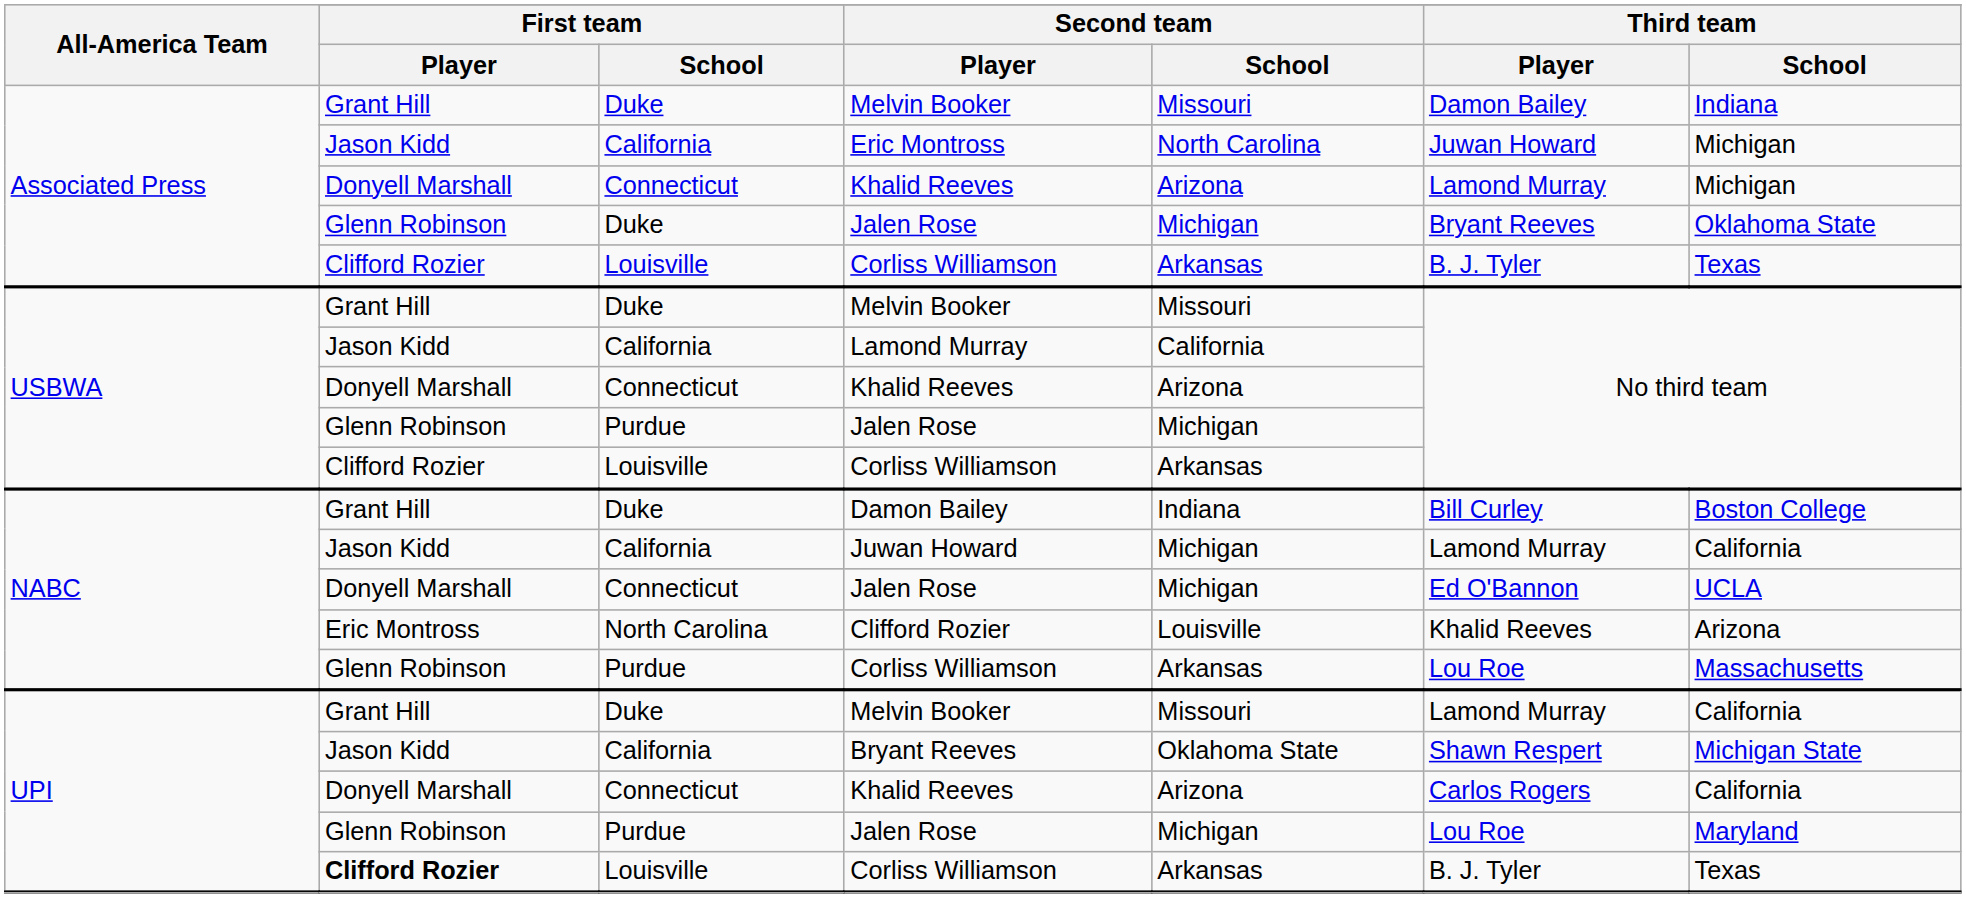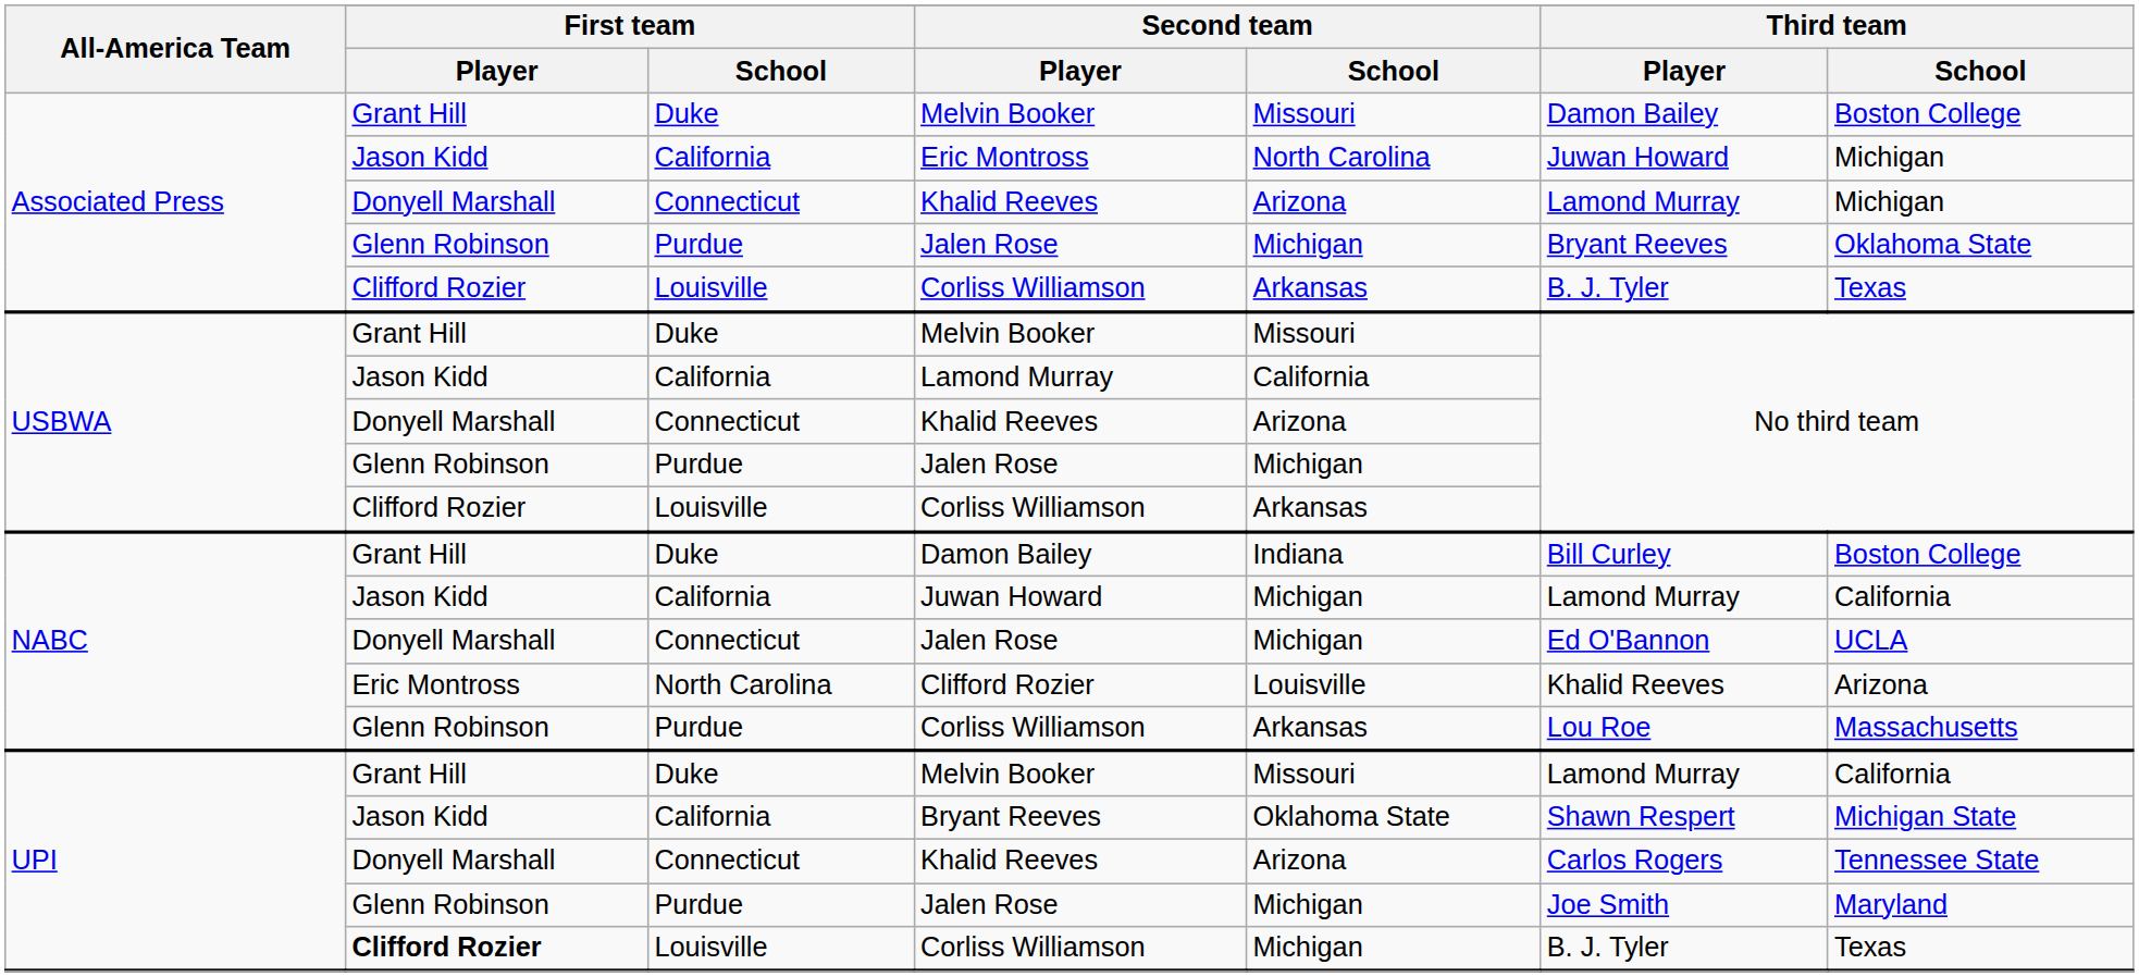Associated Press / Melvin Booker | Third team / School: Indiana -> Boston College
Associated Press / Jalen Rose | First team / School: Duke -> Purdue
UPI / Khalid Reeves | Third team / School: California -> Tennessee State
UPI / Jalen Rose | Third team / Player: Lou Roe -> Joe Smith
UPI / Corliss Williamson | Second team / School: Arkansas -> Michigan
